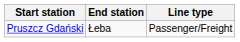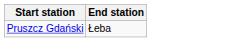- column: Line type | Passenger/Freight
